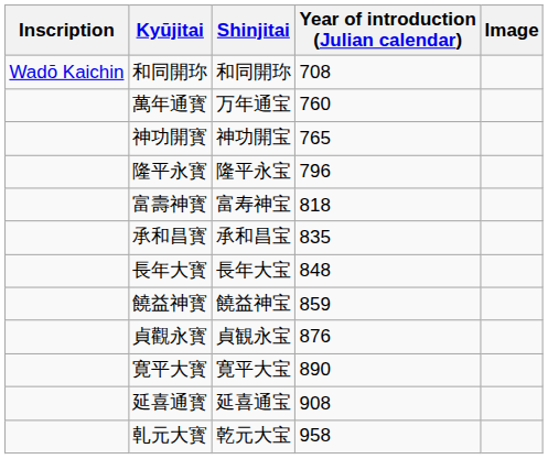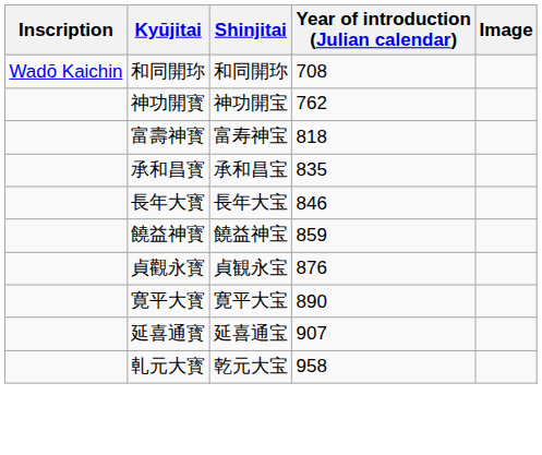- row: 萬年通寳 | 万年通宝 | 760
神功開寳 | Year of introduction (Julian calendar): 765 -> 762
- row: 隆平永寳 | 隆平永宝 | 796
長年大寳 | Year of introduction (Julian calendar): 848 -> 846
延喜通寳 | Year of introduction (Julian calendar): 908 -> 907
